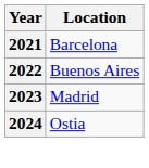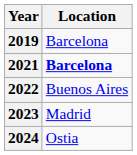+ row: 2019 | Barcelona
2021 | Location: normal -> bold
